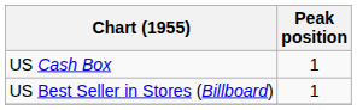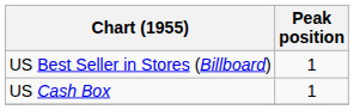rows swapped: US Best Seller in Stores (Billboard) <-> US Cash Box
